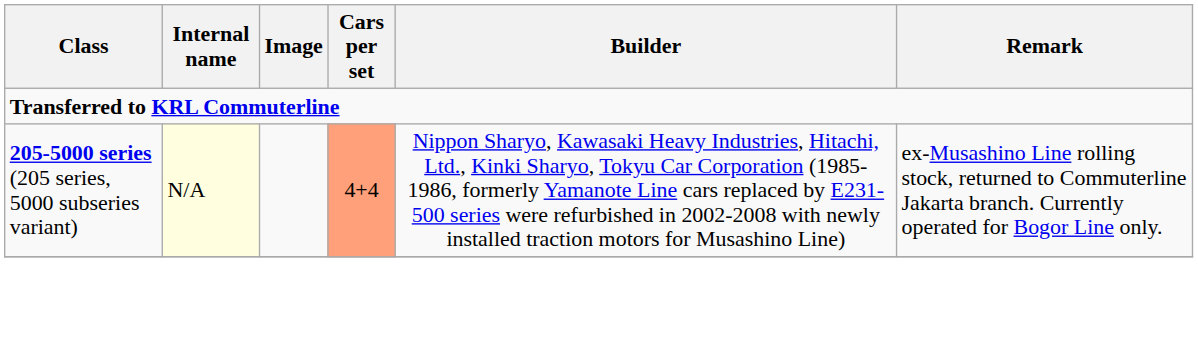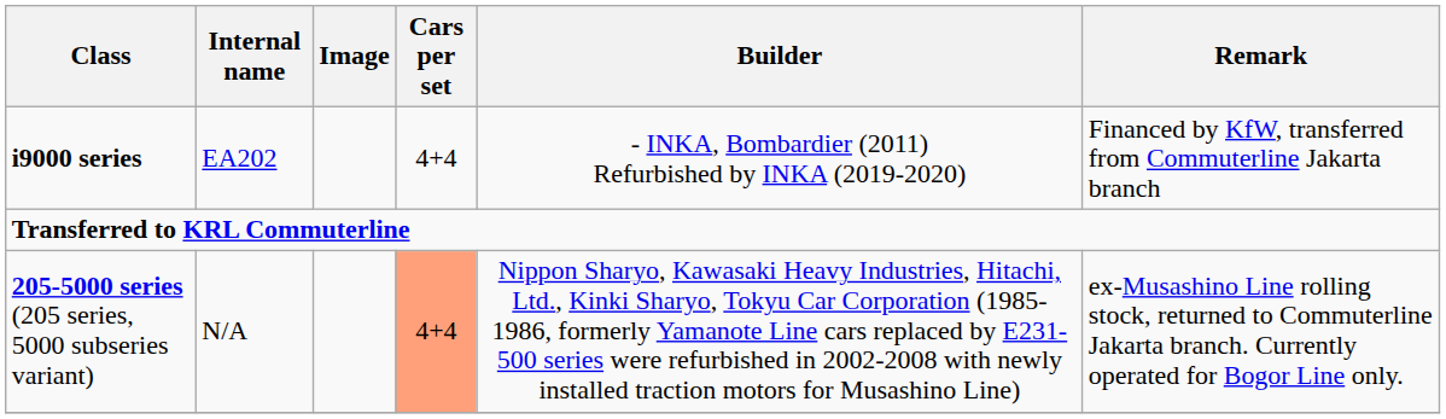+ row: i9000 series | EA202 | 4+4 | - INKA, Bombardier (2011) Refurbished by INKA (2019-2020) | Financed by KfW, transferred from Commuterline Jakarta branch
205-5000 series (205 series, 5000 subseries variant) | Internal name: lightyellow background -> no background
